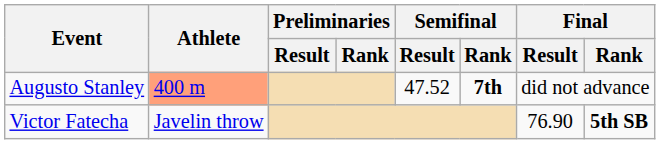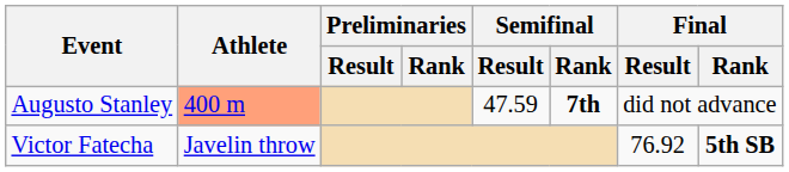Augusto Stanley | Semifinal / Result: 47.52 -> 47.59
Victor Fatecha | Final / Result: 76.90 -> 76.92
